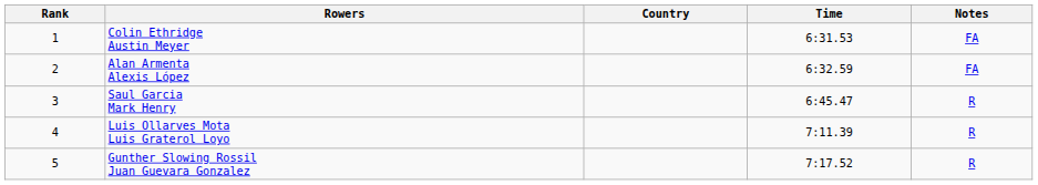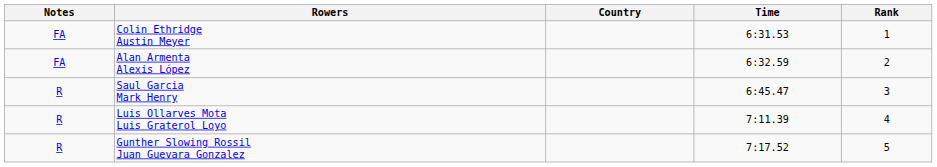columns swapped: Rank <-> Notes
